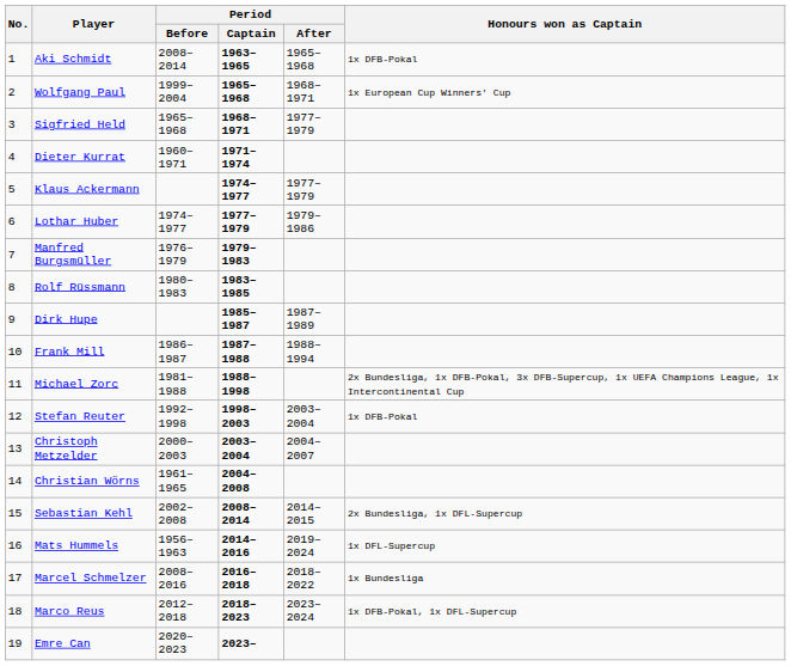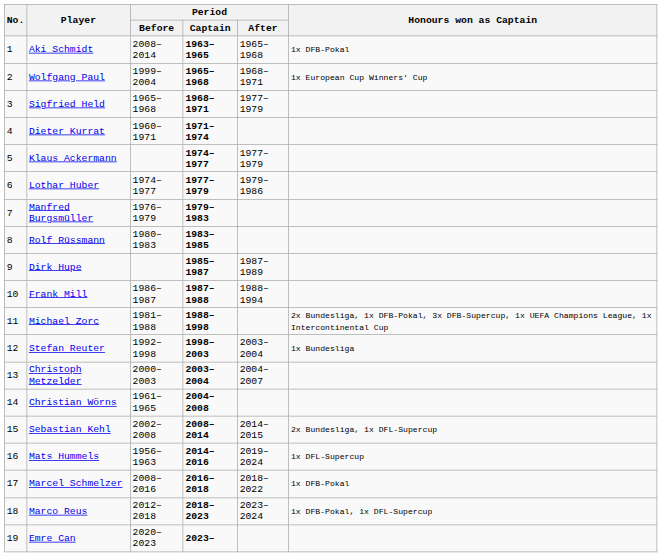Stefan Reuter | Honours won as Captain: 1x DFB-Pokal -> 1x Bundesliga
Marcel Schmelzer | Honours won as Captain: 1x Bundesliga -> 1x DFB-Pokal
